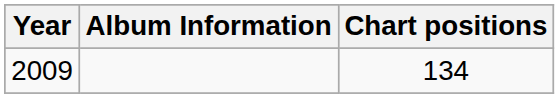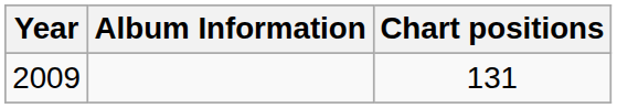2009 | Chart positions: 134 -> 131
